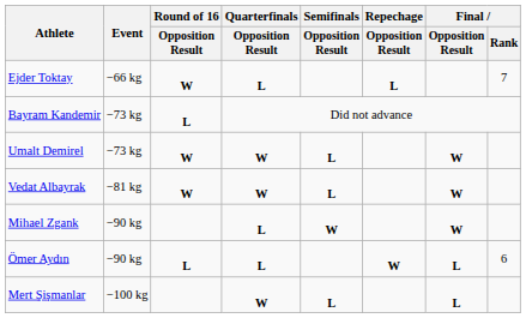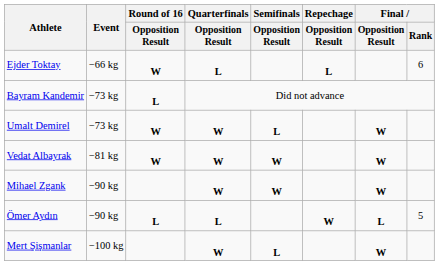Ejder Toktay | Final / Rank: 7 -> 6
Vedat Albayrak | Semifinals / Opposition Result: L -> W
Mihael Zgank | Quarterfinals / Opposition Result: L -> W
Ömer Aydın | Final / Rank: 6 -> 5
Mert Şişmanlar | Final / Opposition Result: L -> W
